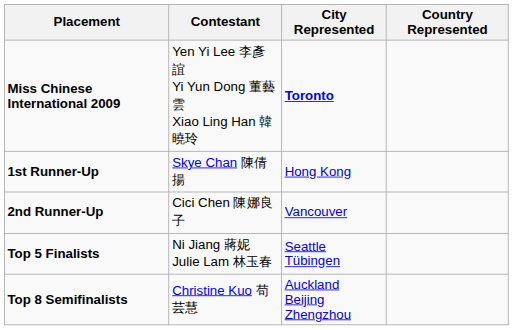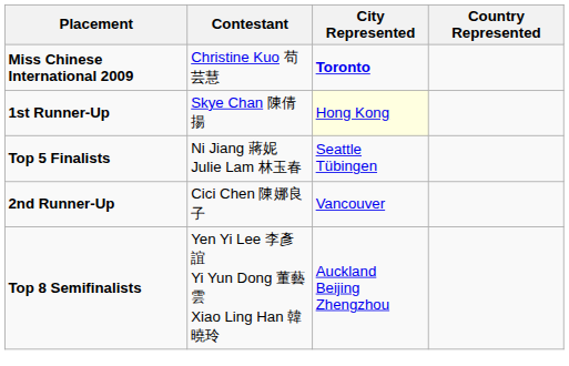Miss Chinese International 2009 | Contestant: Yen Yi Lee 李彥誼 Yi Yun Dong 董藝雲 Xiao Ling Han 韓曉玲 -> Christine Kuo 苟芸慧
1st Runner-Up | City Represented: no background -> lightyellow background
rows swapped: 2nd Runner-Up <-> Top 5 Finalists
Top 8 Semifinalists | Contestant: Christine Kuo 苟芸慧 -> Yen Yi Lee 李彥誼 Yi Yun Dong 董藝雲 Xiao Ling Han 韓曉玲
